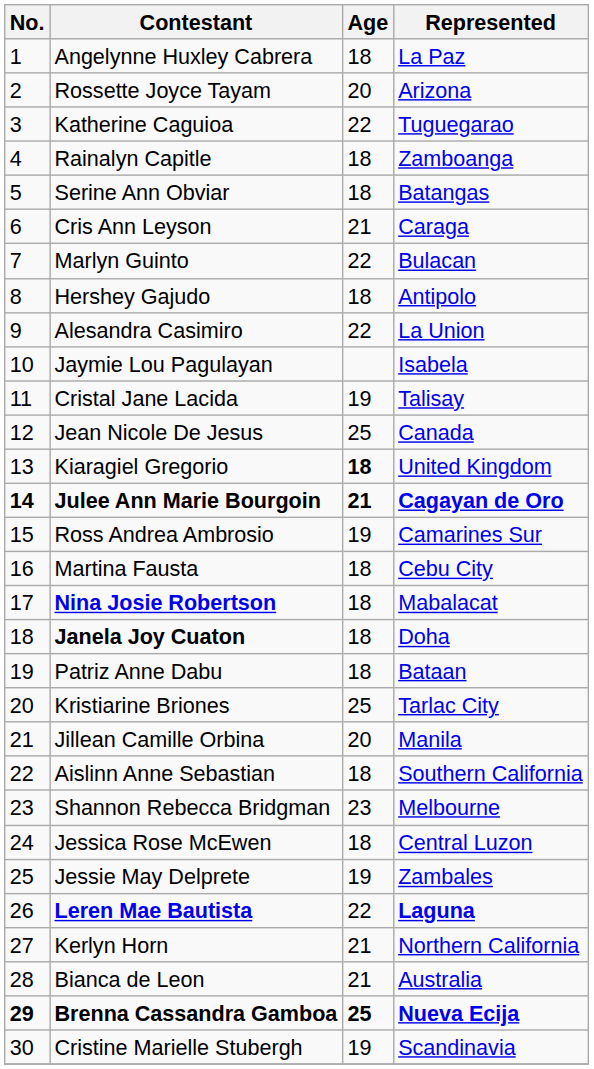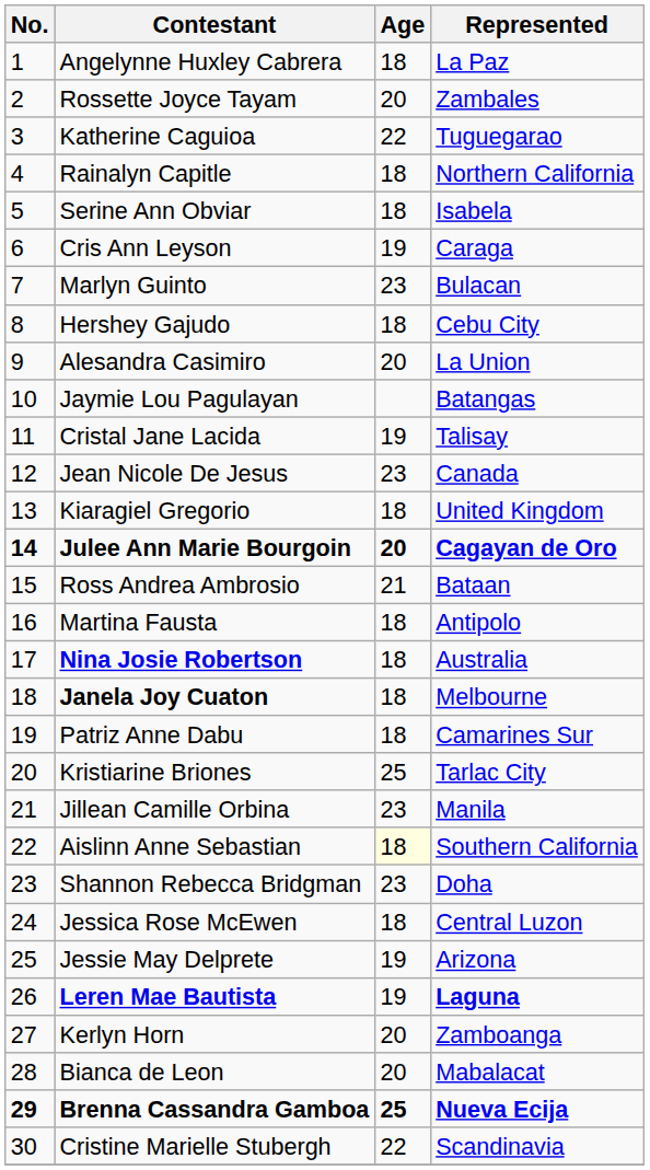Rossette Joyce Tayam | Represented: Arizona -> Zambales
Rainalyn Capitle | Represented: Zamboanga -> Northern California
Serine Ann Obviar | Represented: Batangas -> Isabela
Cris Ann Leyson | Age: 21 -> 19
Marlyn Guinto | Age: 22 -> 23
Hershey Gajudo | Represented: Antipolo -> Cebu City
Alesandra Casimiro | Age: 22 -> 20
Jaymie Lou Pagulayan | Represented: Isabela -> Batangas
Jean Nicole De Jesus | Age: 25 -> 23
Kiaragiel Gregorio | Age: bold -> normal
Julee Ann Marie Bourgoin | Age: 21 -> 20
Ross Andrea Ambrosio | Age: 19 -> 21
Ross Andrea Ambrosio | Represented: Camarines Sur -> Bataan
Martina Fausta | Represented: Cebu City -> Antipolo
Nina Josie Robertson | Represented: Mabalacat -> Australia
Janela Joy Cuaton | Represented: Doha -> Melbourne
Patriz Anne Dabu | Represented: Bataan -> Camarines Sur
Jillean Camille Orbina | Age: 20 -> 23
Aislinn Anne Sebastian | Age: no background -> lightyellow background
Shannon Rebecca Bridgman | Represented: Melbourne -> Doha
Jessie May Delprete | Represented: Zambales -> Arizona
Leren Mae Bautista | Age: 22 -> 19
Kerlyn Horn | Age: 21 -> 20
Kerlyn Horn | Represented: Northern California -> Zamboanga
Bianca de Leon | Age: 21 -> 20
Bianca de Leon | Represented: Australia -> Mabalacat
Cristine Marielle Stubergh | Age: 19 -> 22
